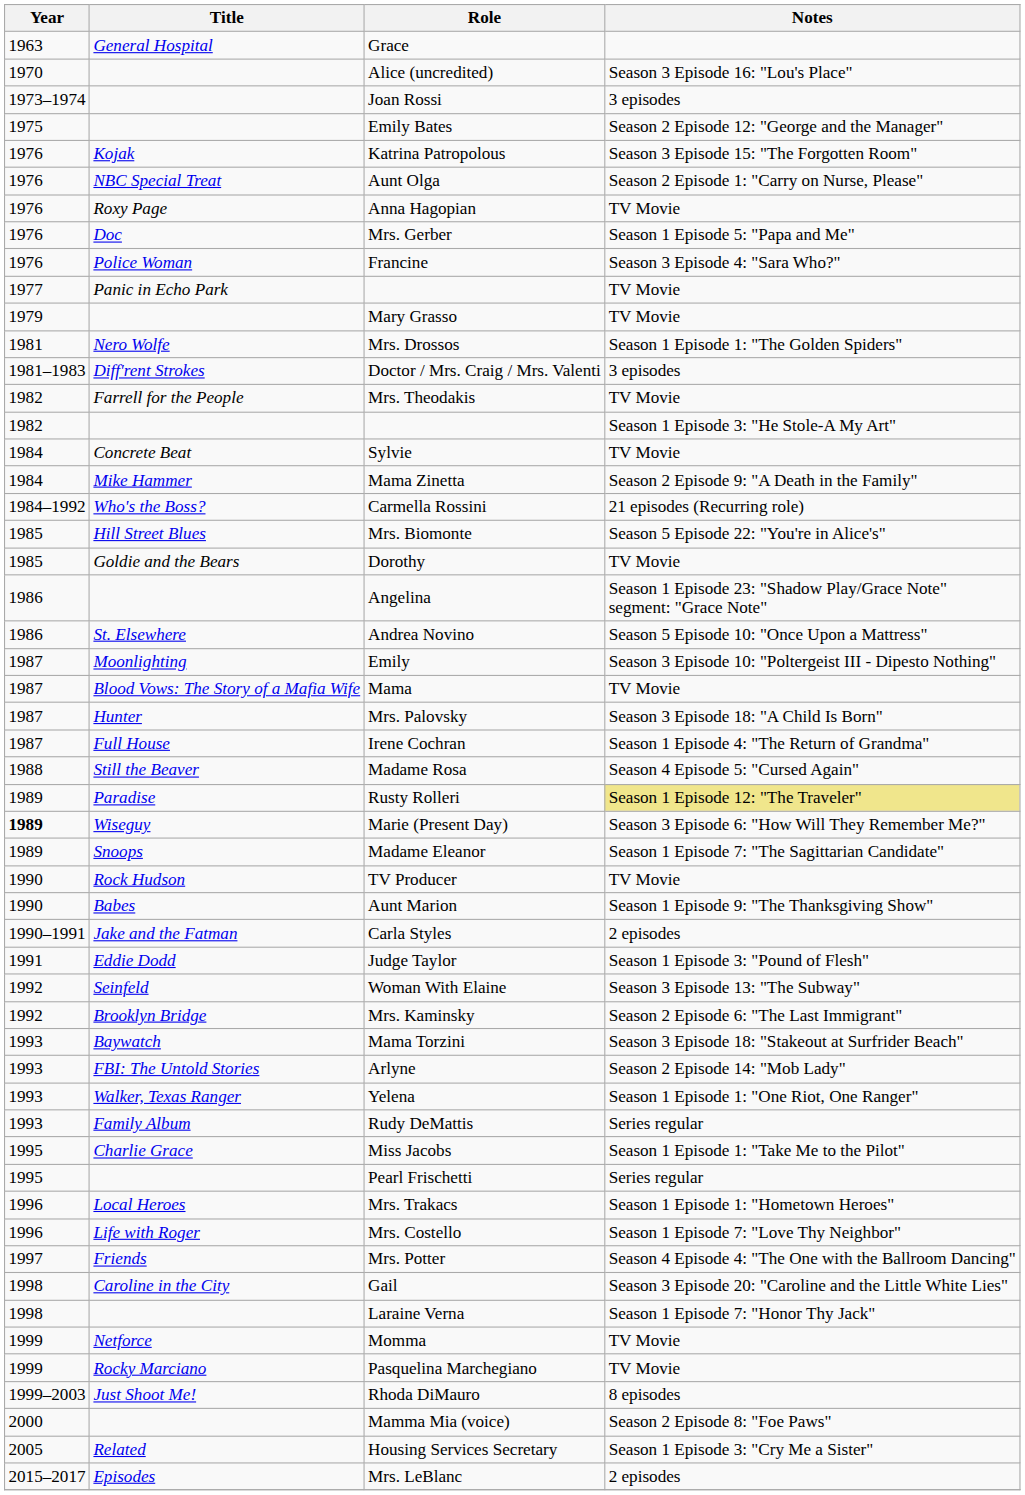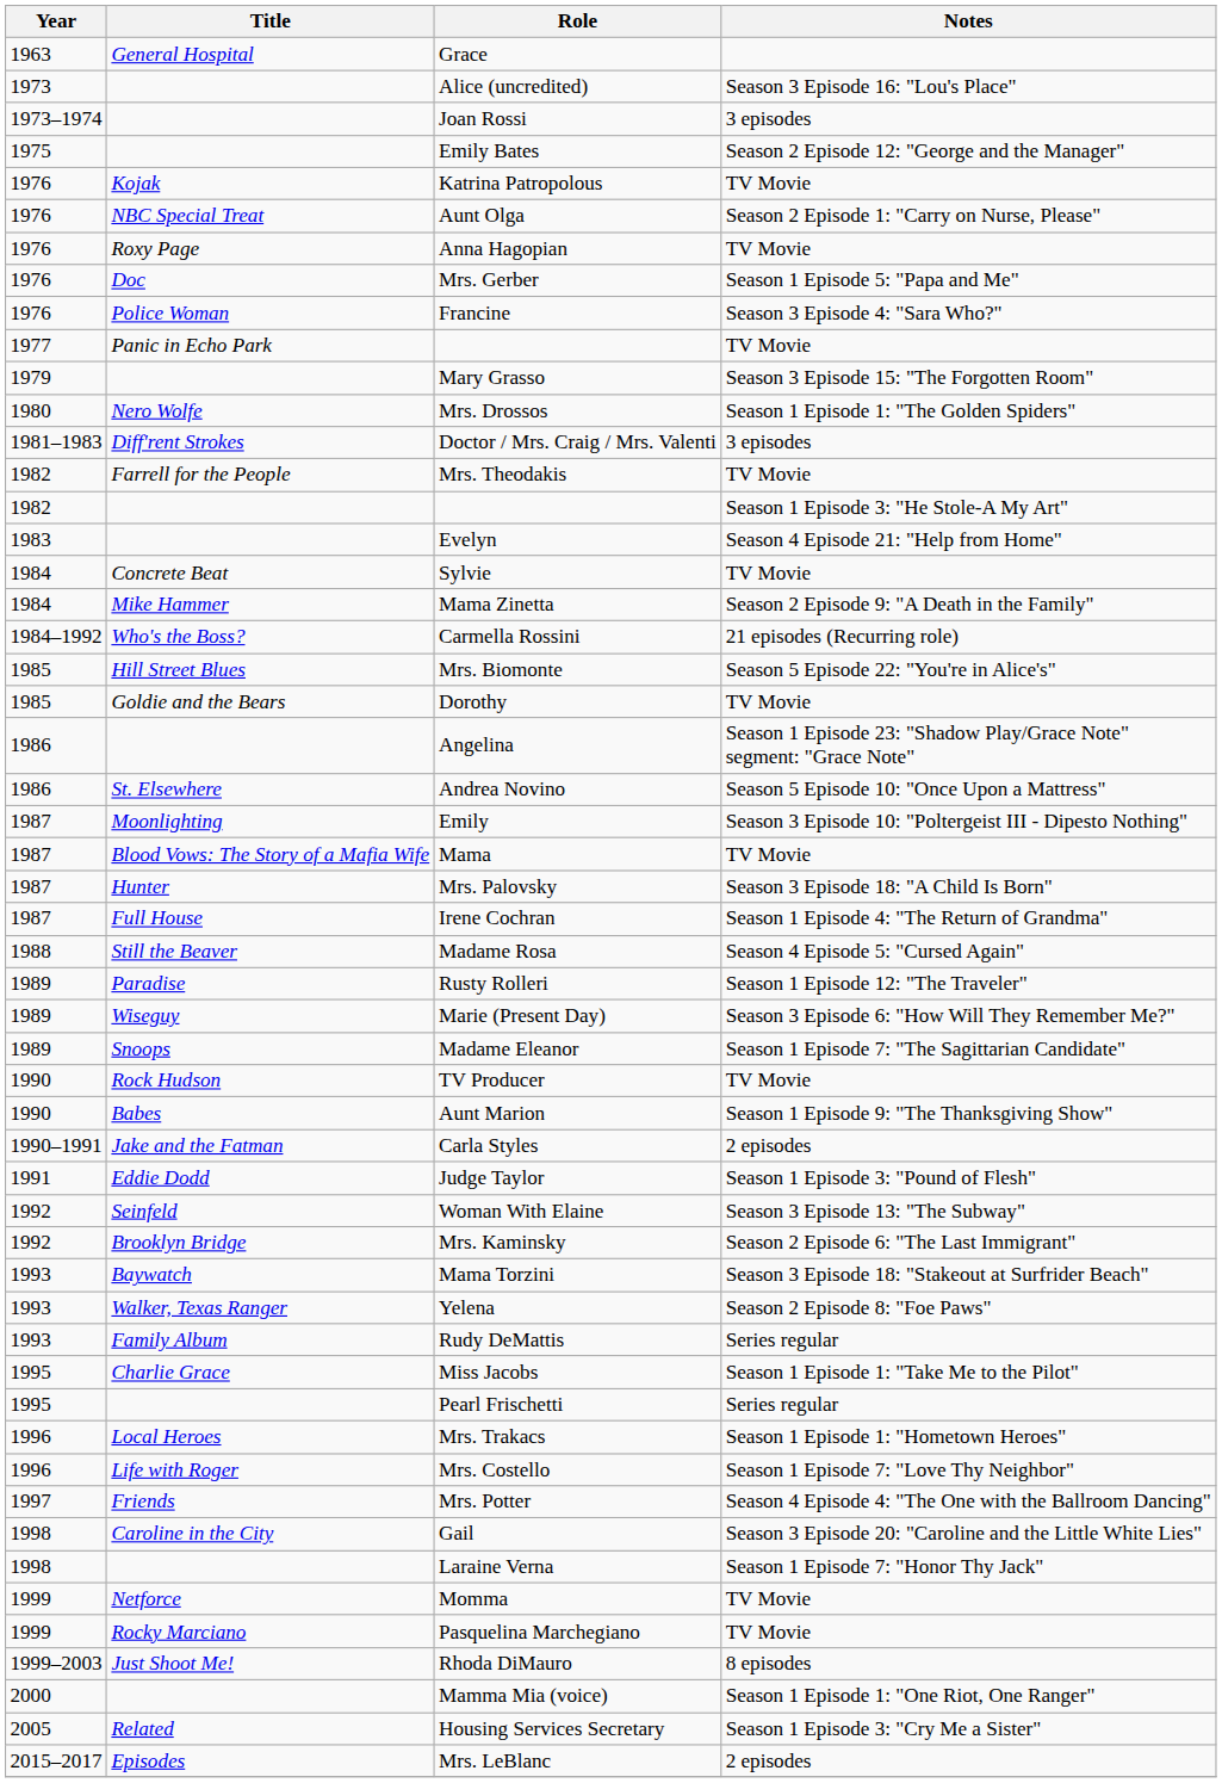Alice (uncredited) | Year: 1970 -> 1973
Katrina Patropolous | Notes: Season 3 Episode 15: "The Forgotten Room" -> TV Movie
Mary Grasso | Notes: TV Movie -> Season 3 Episode 15: "The Forgotten Room"
Mrs. Drossos | Year: 1981 -> 1980
+ row: 1983 | Evelyn | Season 4 Episode 21: "Help from Home"
Rusty Rolleri | Notes: khaki background -> no background
Marie (Present Day) | Year: bold -> normal
- row: 1993 | FBI: The Untold Stories | Arlyne | Season 2 Episode 14: "Mob Lady"
Yelena | Notes: Season 1 Episode 1: "One Riot, One Ranger" -> Season 2 Episode 8: "Foe Paws"
Mamma Mia (voice) | Notes: Season 2 Episode 8: "Foe Paws" -> Season 1 Episode 1: "One Riot, One Ranger"
